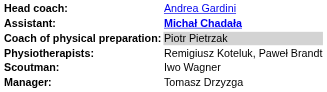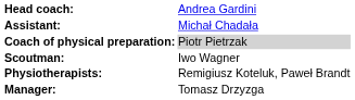Assistant: | column 2: bold -> normal
rows swapped: Physiotherapists: <-> Scoutman:
